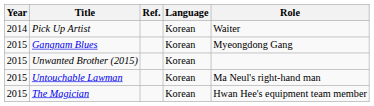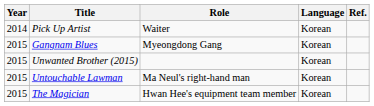columns swapped: Role <-> Ref.
